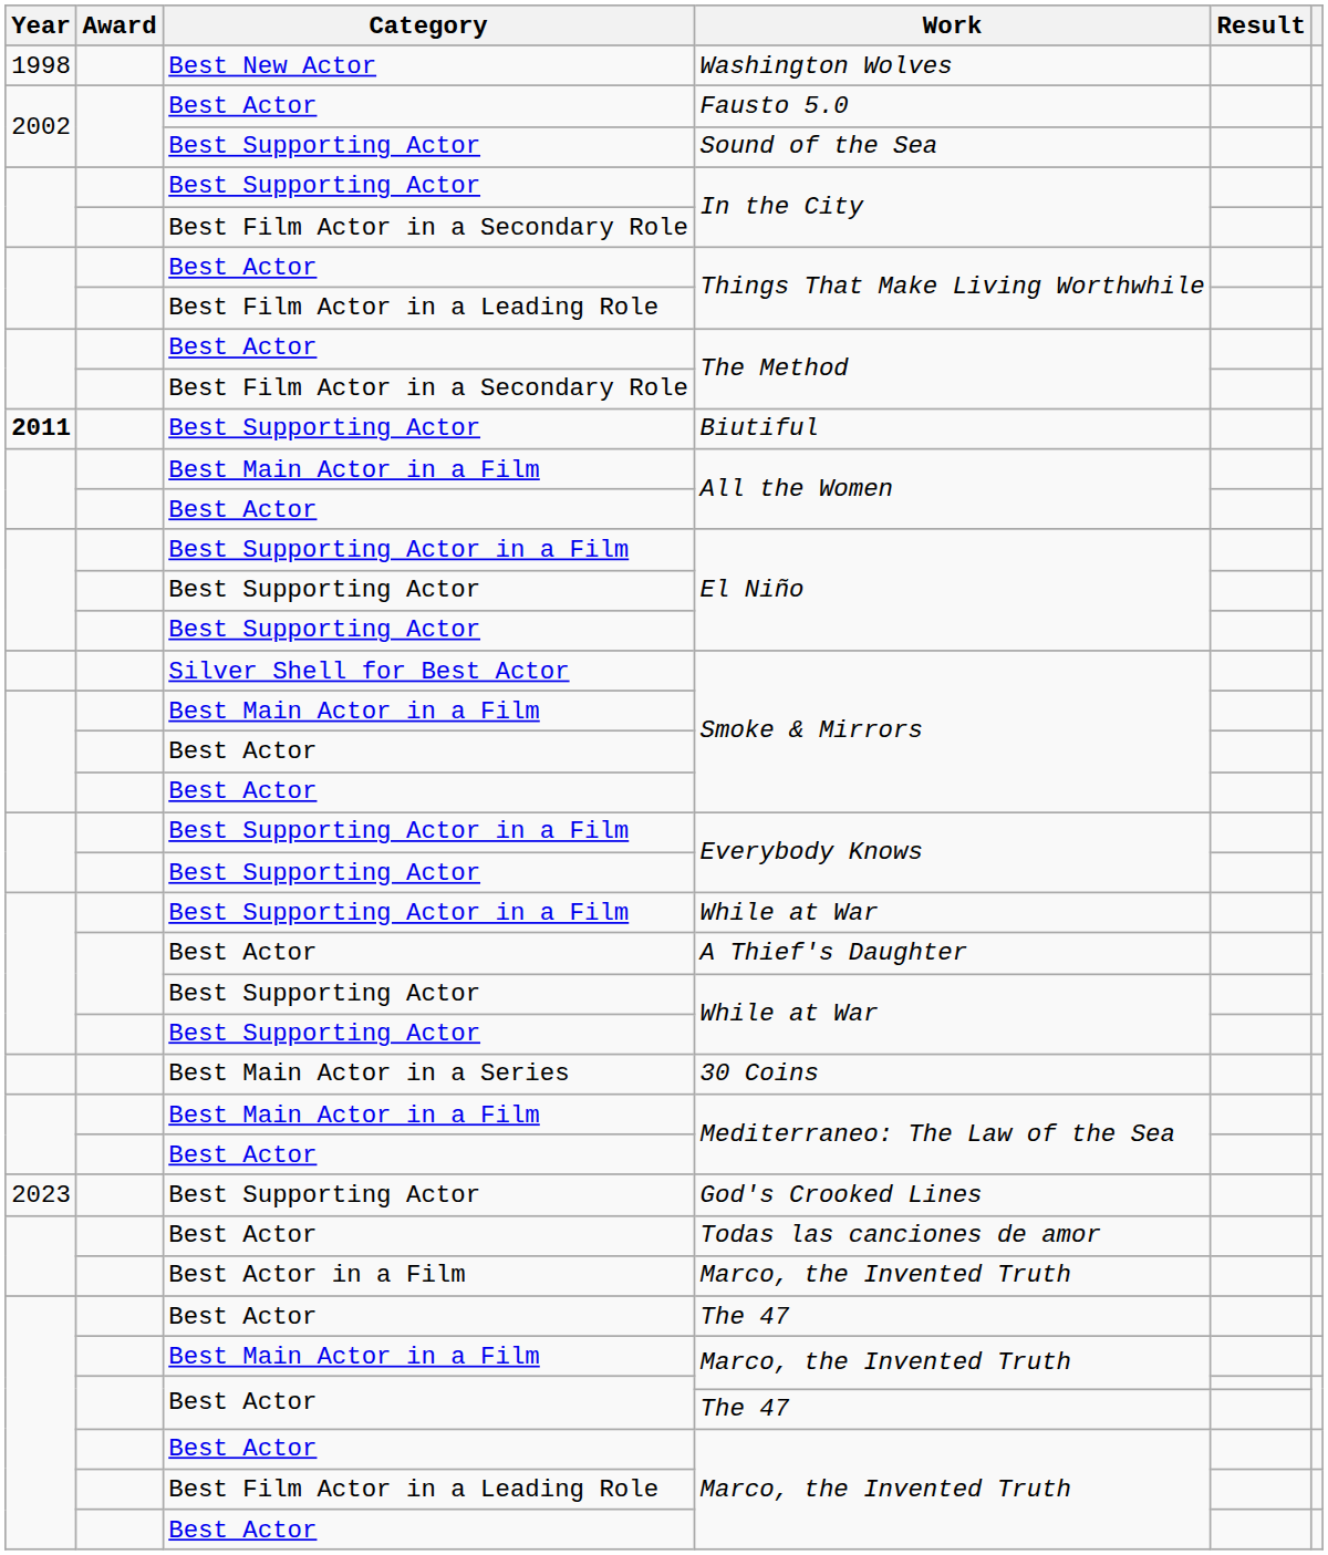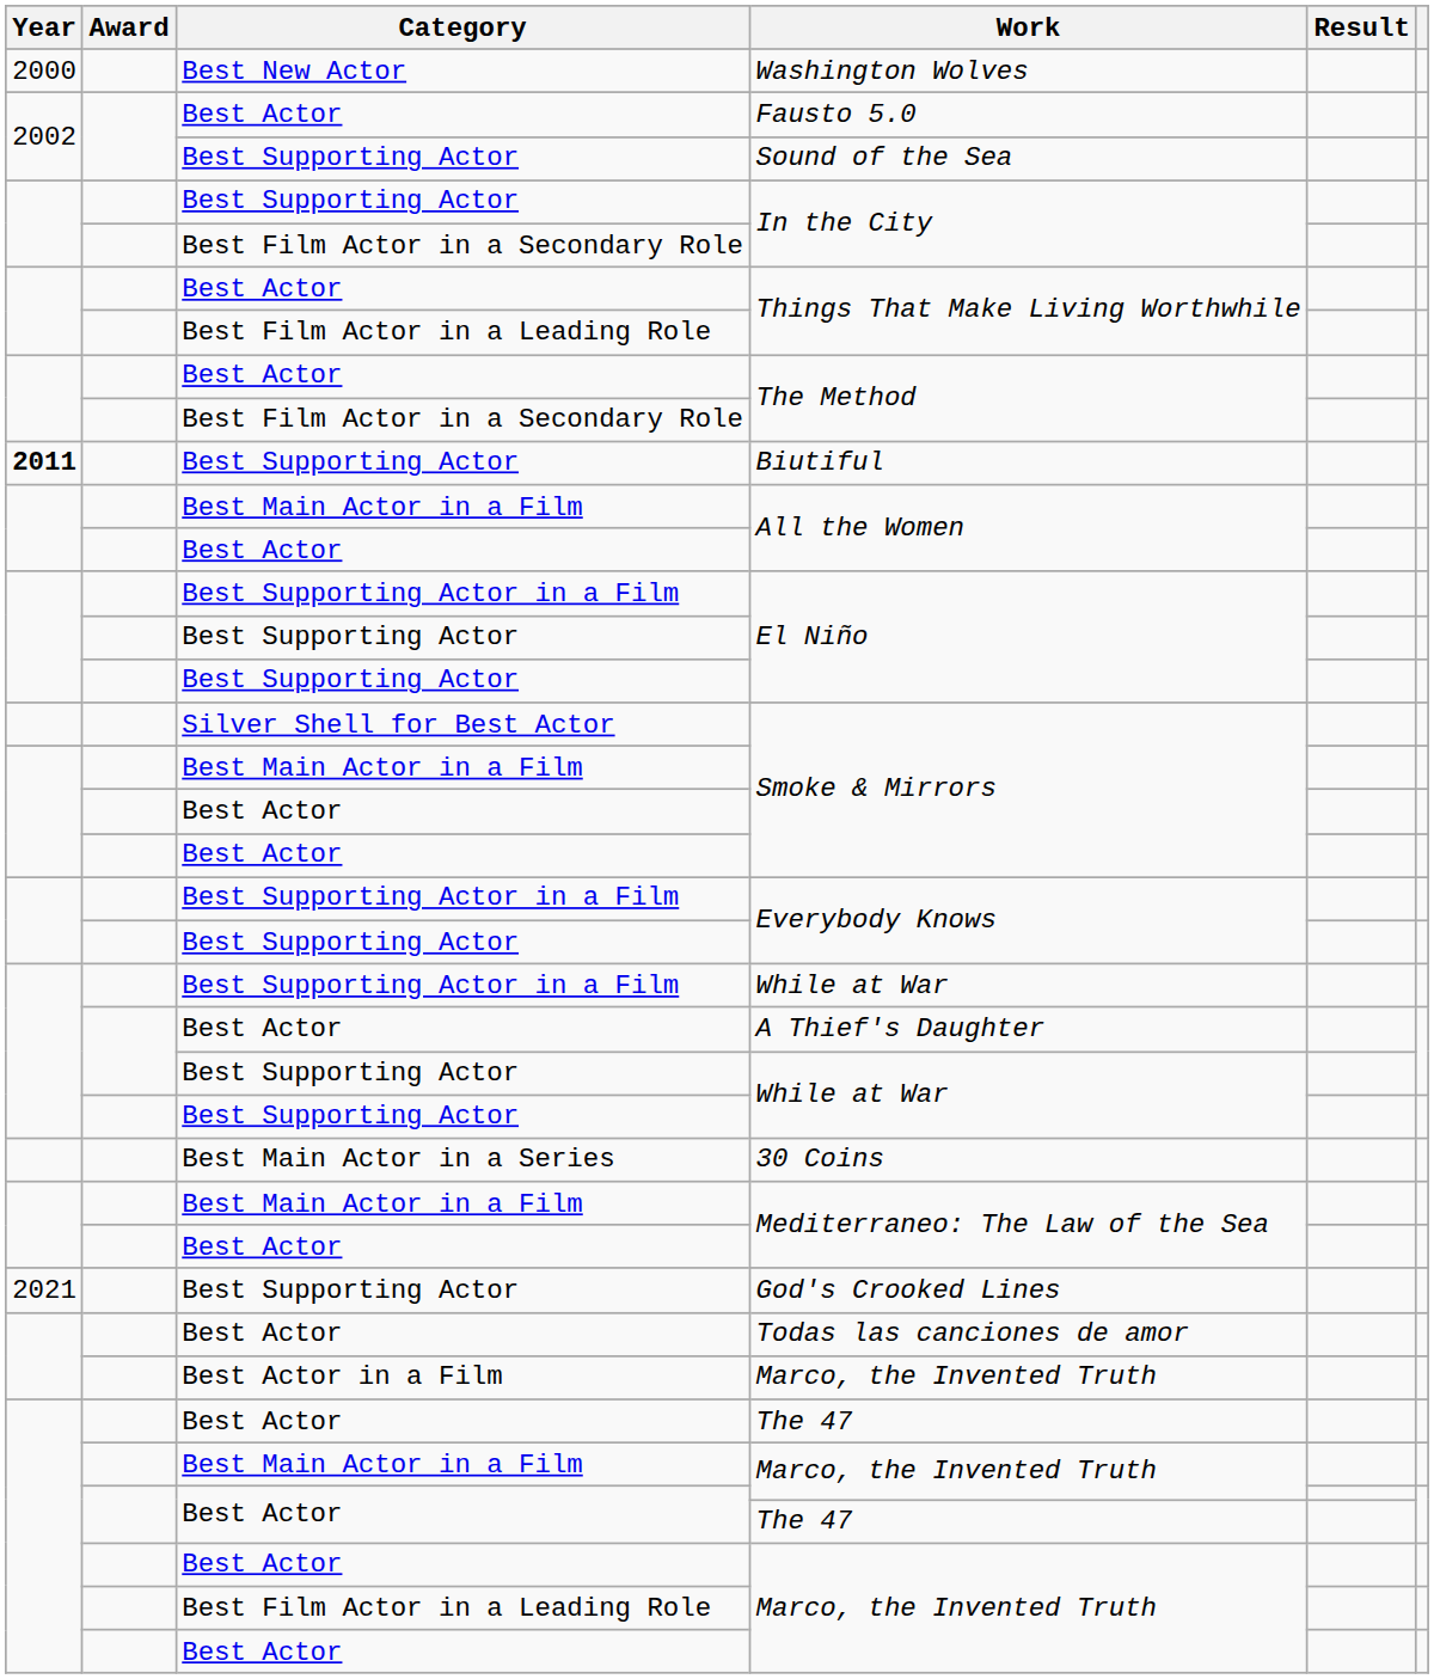Washington Wolves | Year: 1998 -> 2000
God's Crooked Lines | Year: 2023 -> 2021
